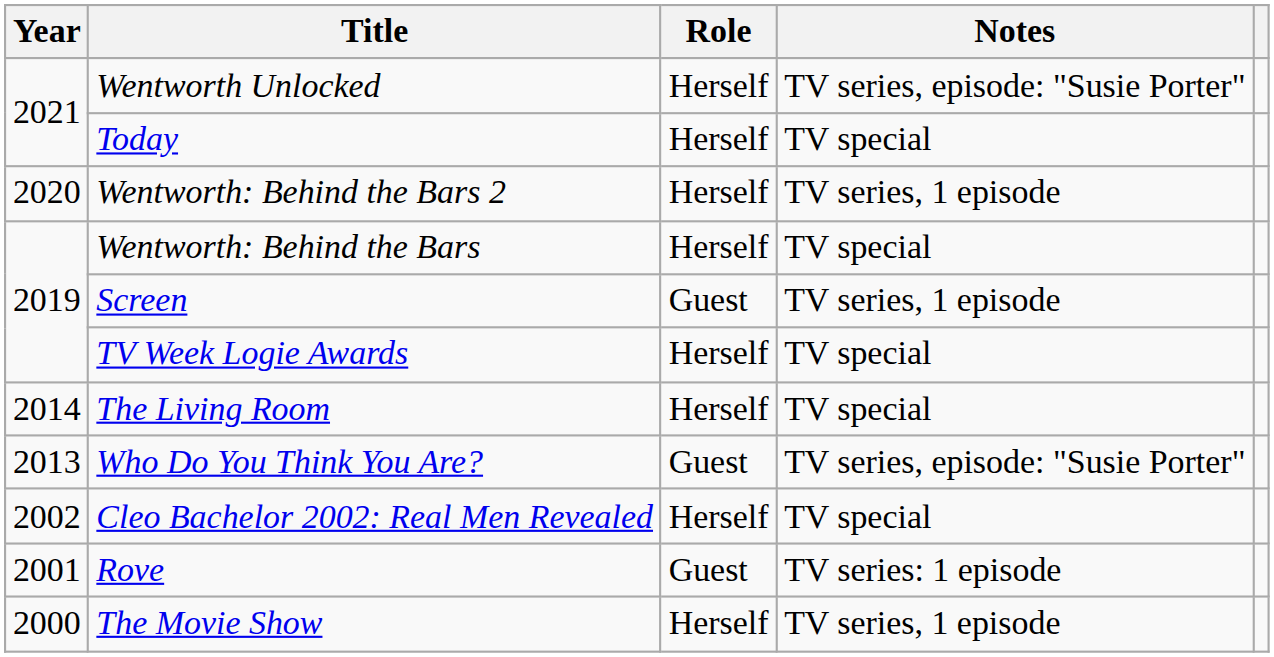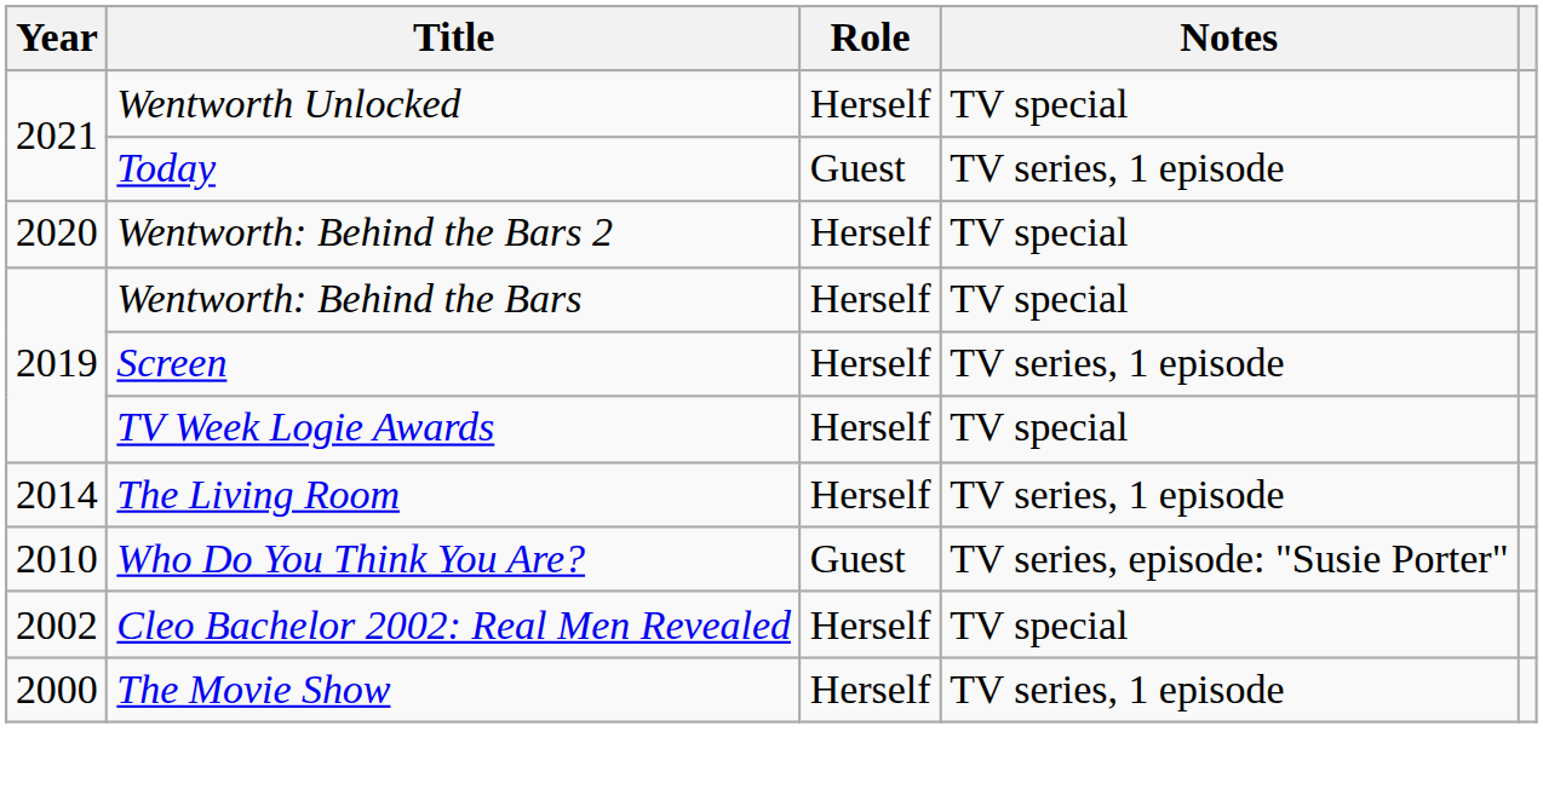Wentworth Unlocked | Notes: TV series, episode: "Susie Porter" -> TV special
Today | Role: Herself -> Guest
Today | Notes: TV special -> TV series, 1 episode
Wentworth: Behind the Bars 2 | Notes: TV series, 1 episode -> TV special
Screen | Role: Guest -> Herself
The Living Room | Notes: TV special -> TV series, 1 episode
Who Do You Think You Are? | Year: 2013 -> 2010
- row: 2001 | Rove | Guest | TV series: 1 episode
